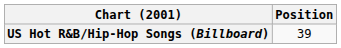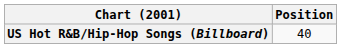US Hot R&B/Hip-Hop Songs (Billboard) | Position: 39 -> 40
